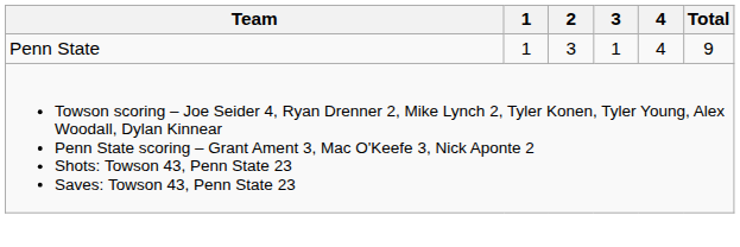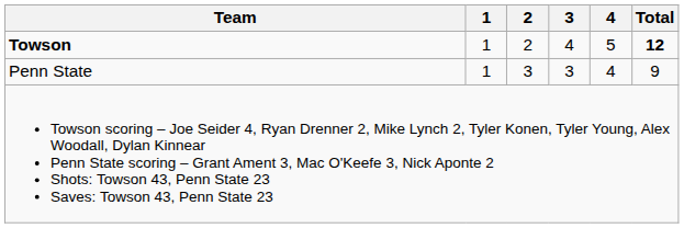+ row: Towson | 1 | 2 | 4 | 5 | 12
Penn State | 3: 1 -> 3
